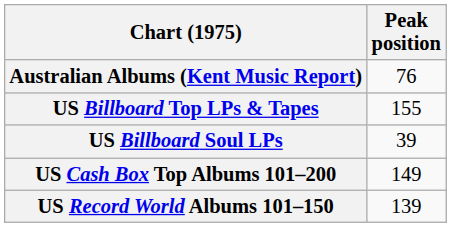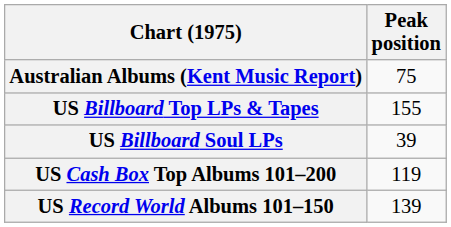Australian Albums (Kent Music Report) | Peak position: 76 -> 75
US Cash Box Top Albums 101–200 | Peak position: 149 -> 119
